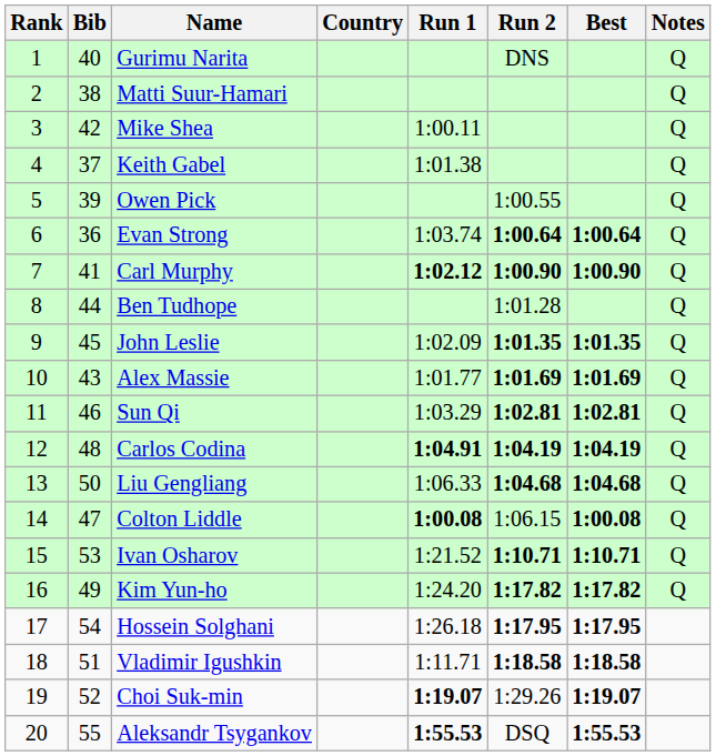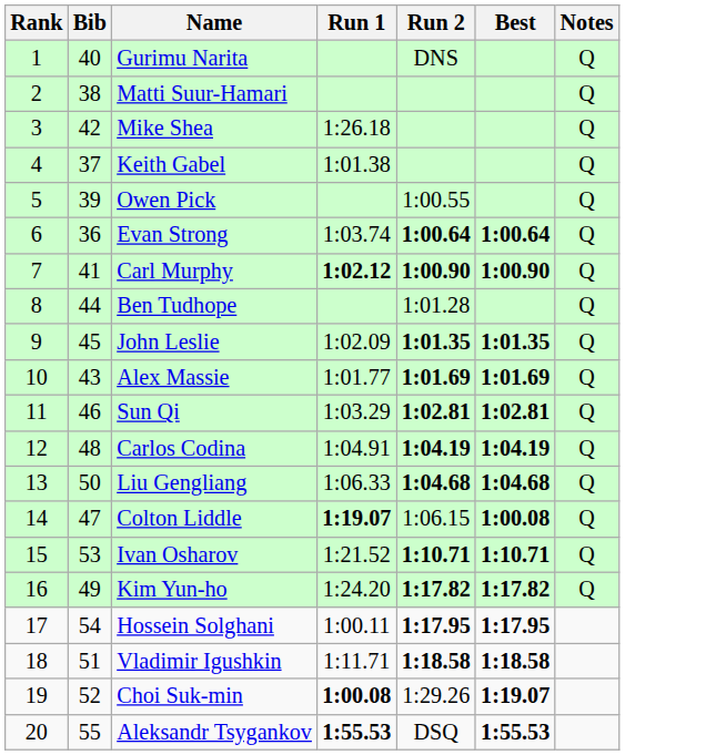- column: Country
Mike Shea | Run 1: 1:00.11 -> 1:26.18
Carlos Codina | Run 1: bold -> normal
Colton Liddle | Run 1: 1:00.08 -> 1:19.07
Hossein Solghani | Run 1: 1:26.18 -> 1:00.11
Choi Suk-min | Run 1: 1:19.07 -> 1:00.08
